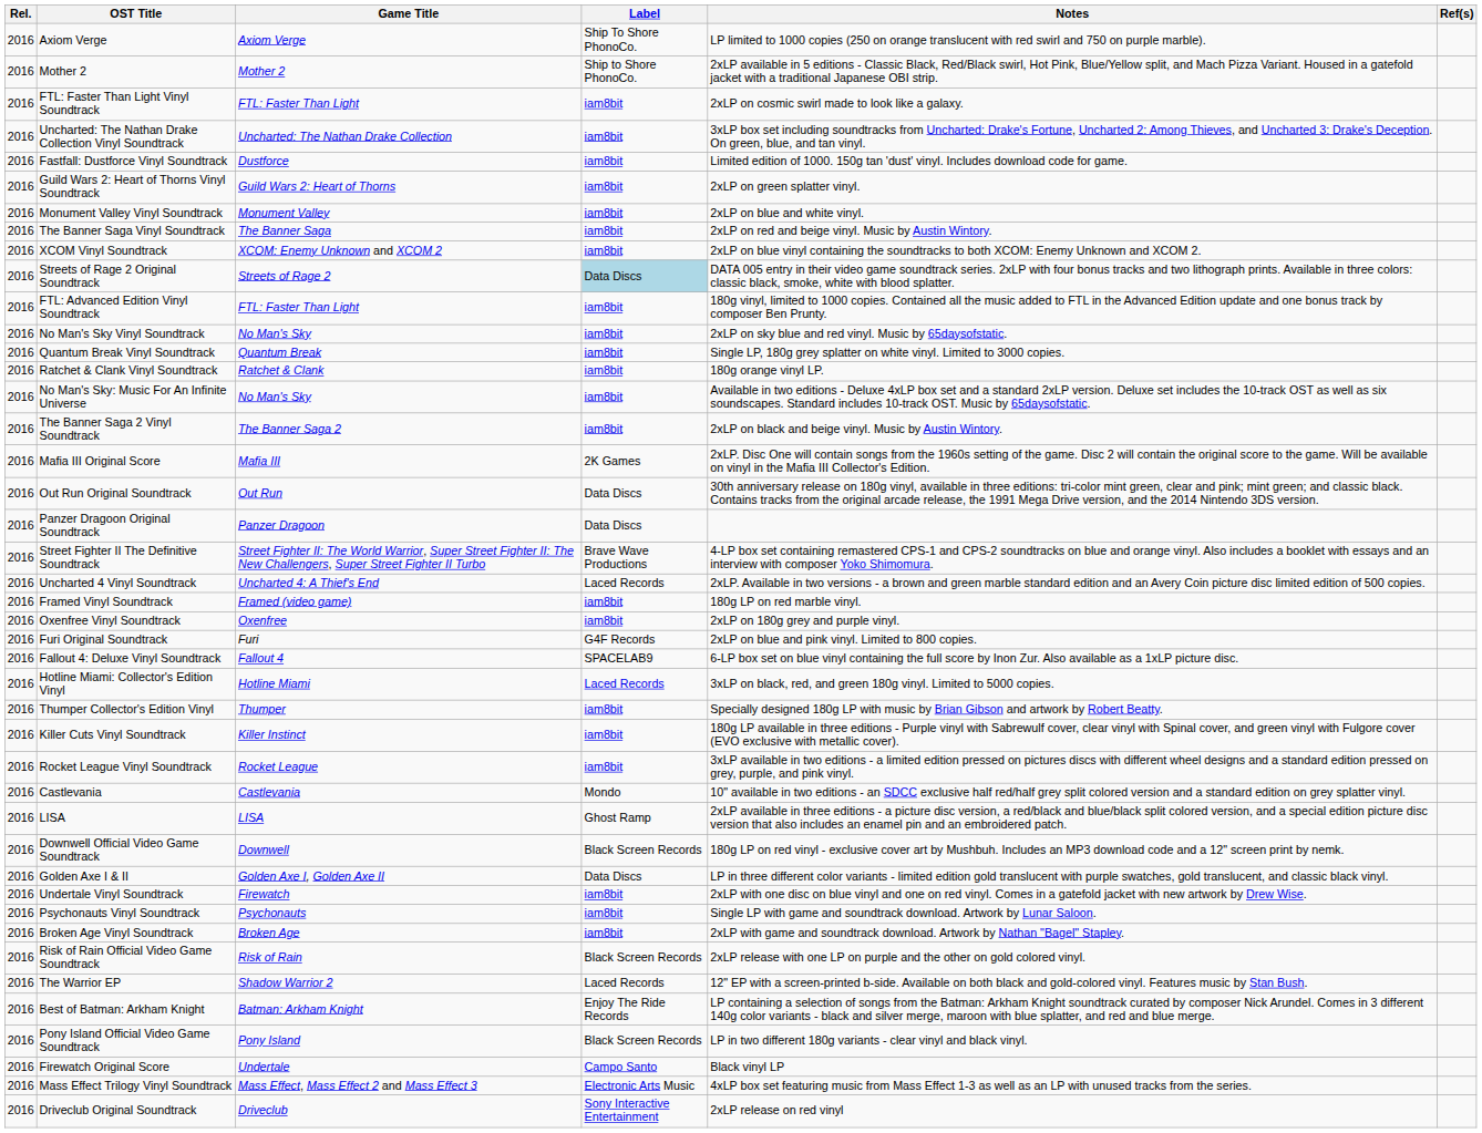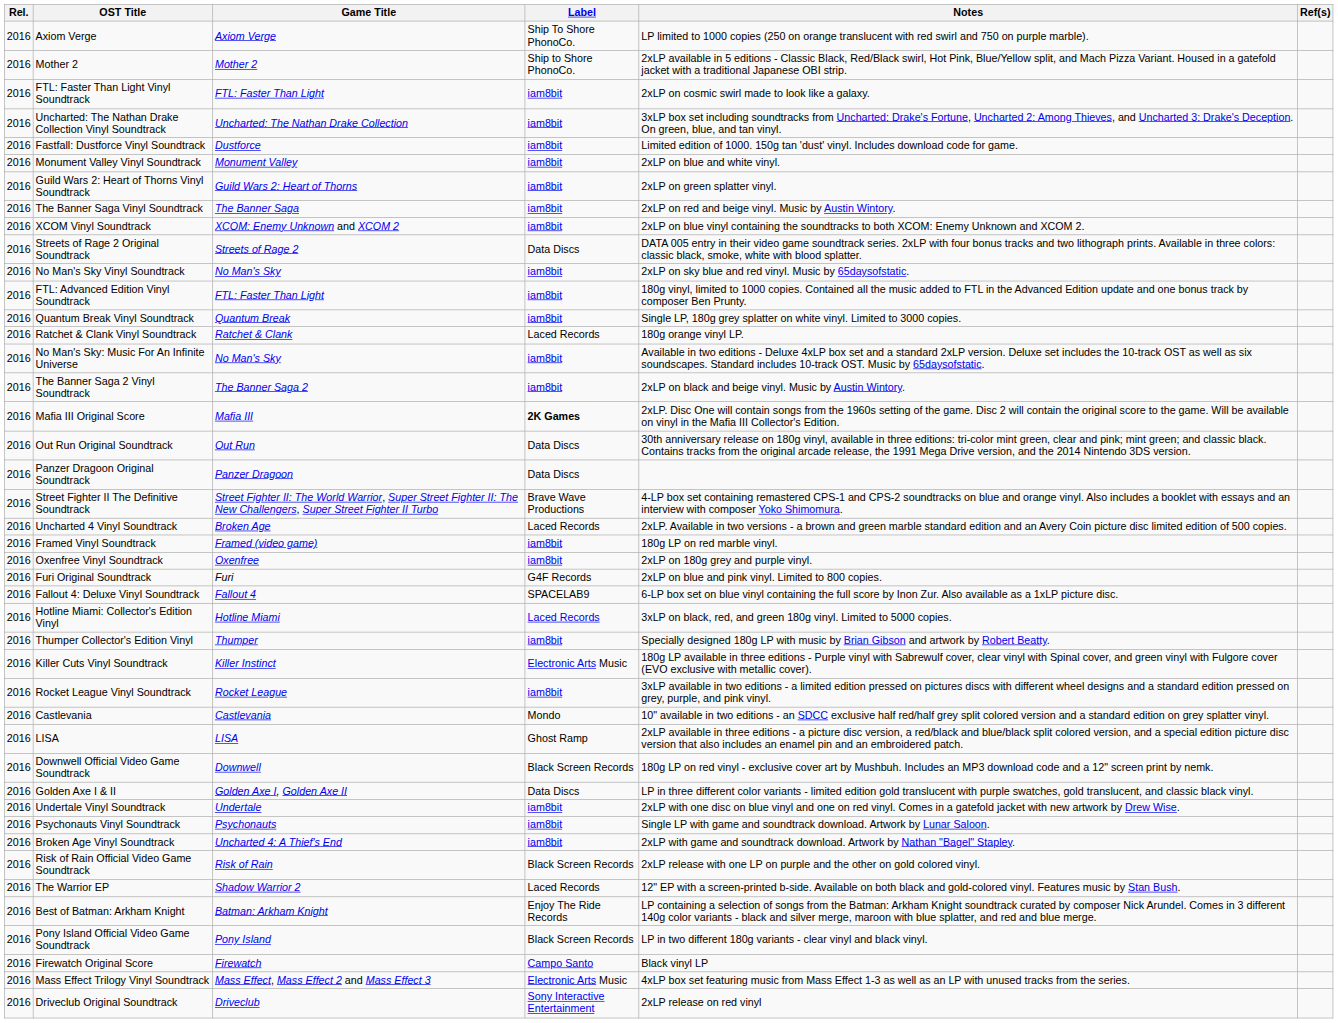rows swapped: Guild Wars 2: Heart of Thorns Vinyl Soundtrack <-> Monument Valley Vinyl Soundtrack
Streets of Rage 2 Original Soundtrack | Label: lightblue background -> no background
rows swapped: No Man's Sky Vinyl Soundtrack <-> FTL: Advanced Edition Vinyl Soundtrack
Ratchet & Clank Vinyl Soundtrack | Label: iam8bit -> Laced Records
Mafia III Original Score | Label: normal -> bold
Uncharted 4 Vinyl Soundtrack | Game Title: Uncharted 4: A Thief's End -> Broken Age
Killer Cuts Vinyl Soundtrack | Label: iam8bit -> Electronic Arts Music
Undertale Vinyl Soundtrack | Game Title: Firewatch -> Undertale
Broken Age Vinyl Soundtrack | Game Title: Broken Age -> Uncharted 4: A Thief's End
Firewatch Original Score | Game Title: Undertale -> Firewatch
